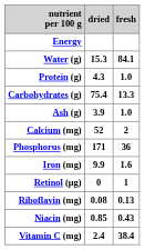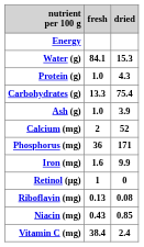columns swapped: fresh <-> dried
